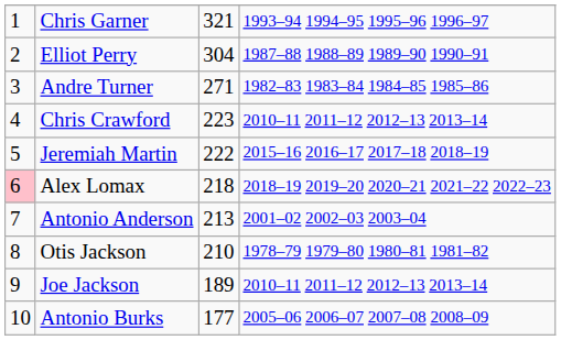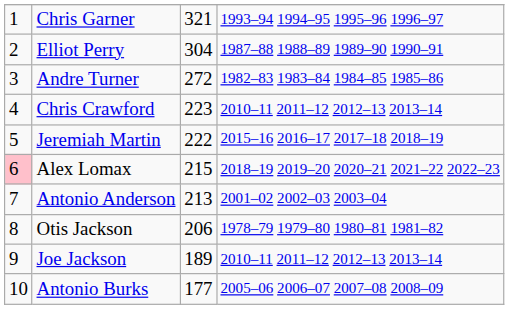Andre Turner | column 3: 271 -> 272
Alex Lomax | column 3: 218 -> 215
Otis Jackson | column 3: 210 -> 206
